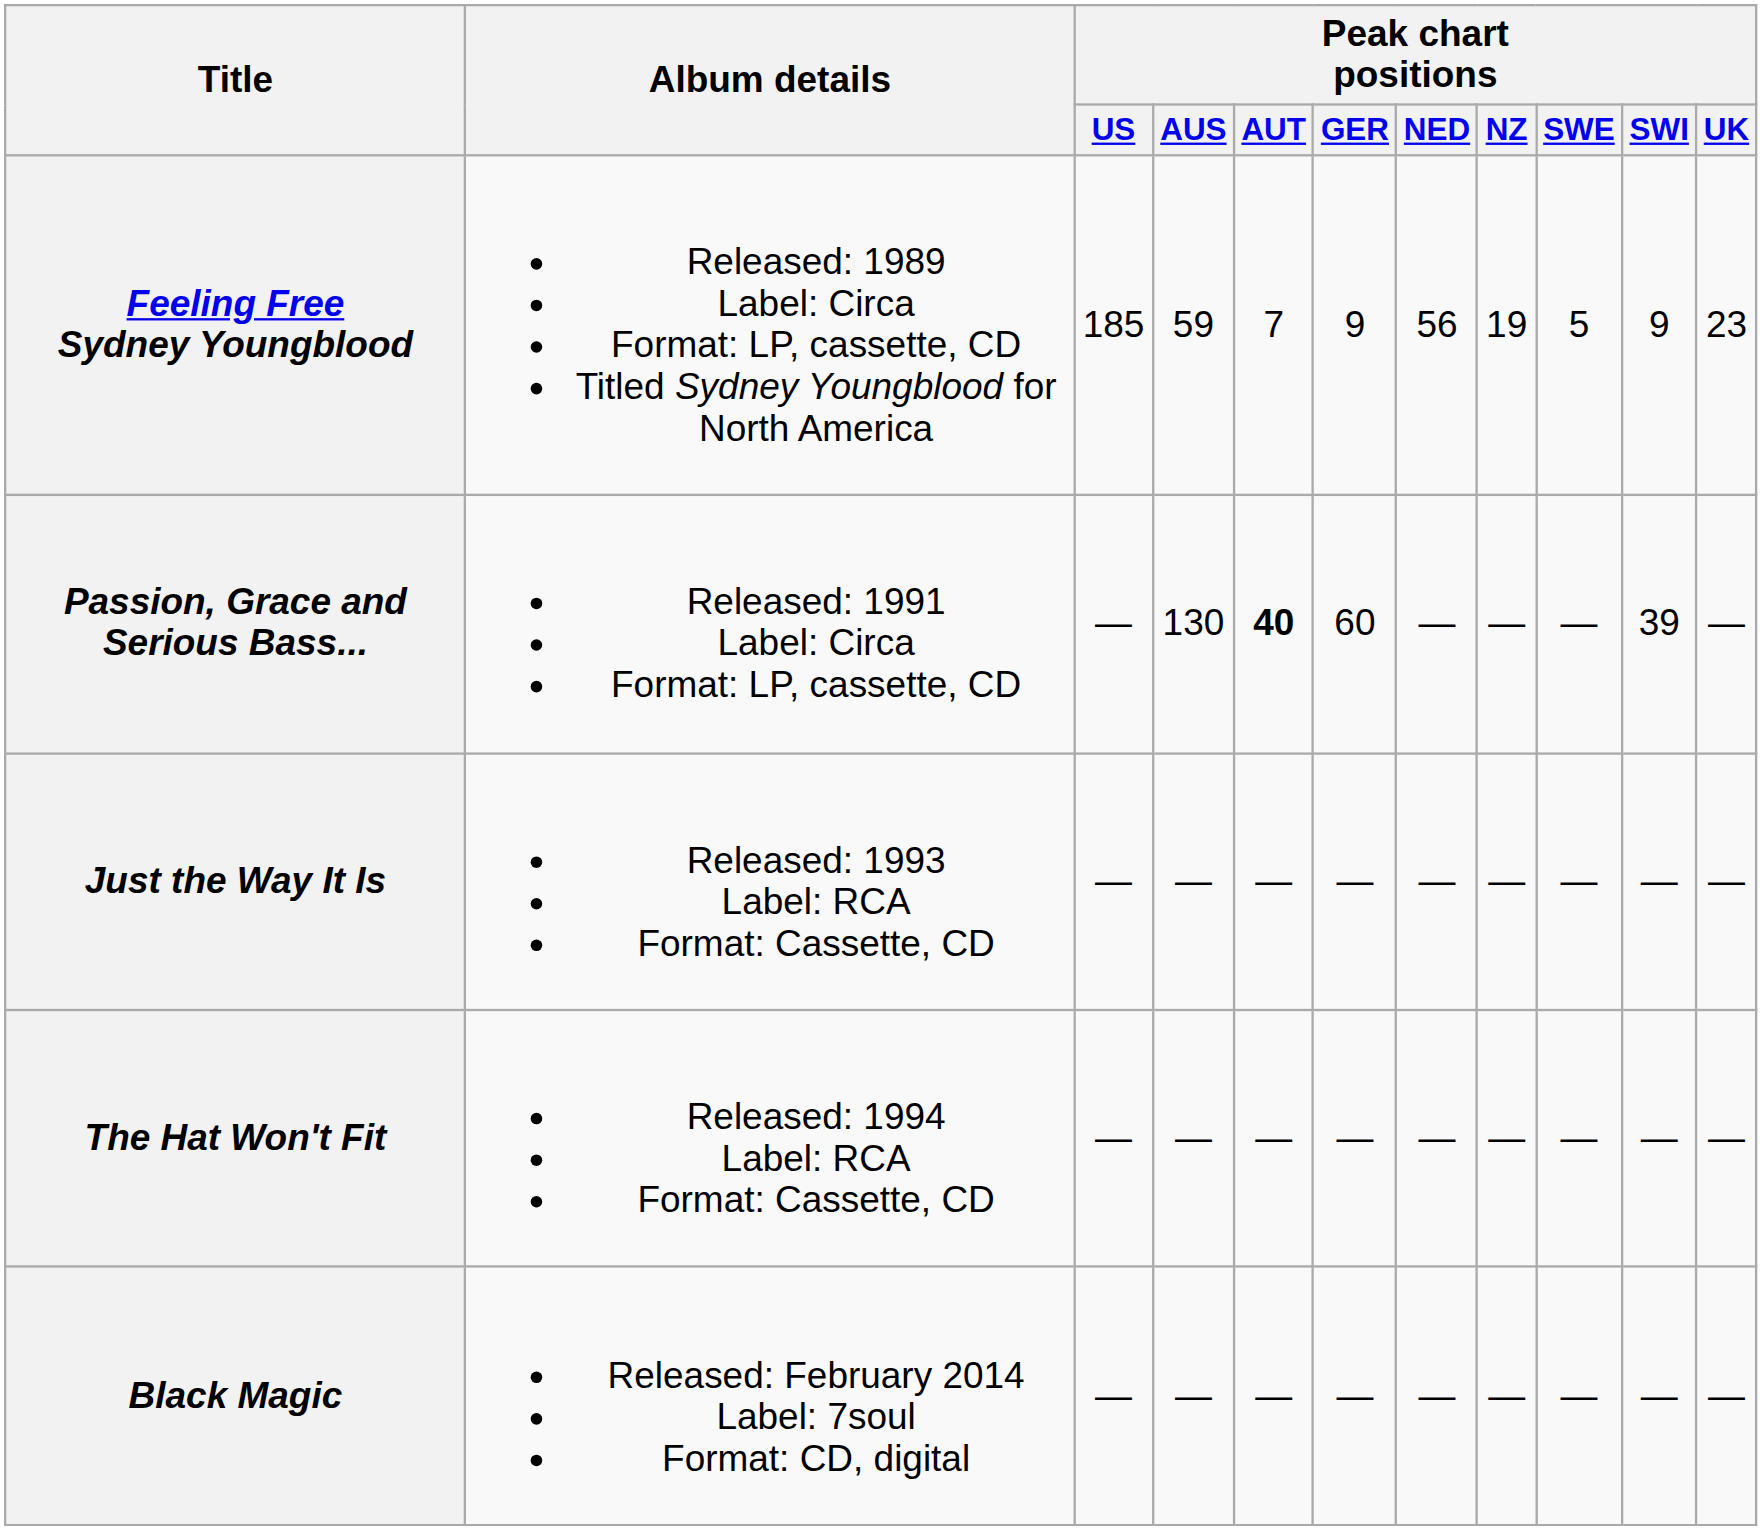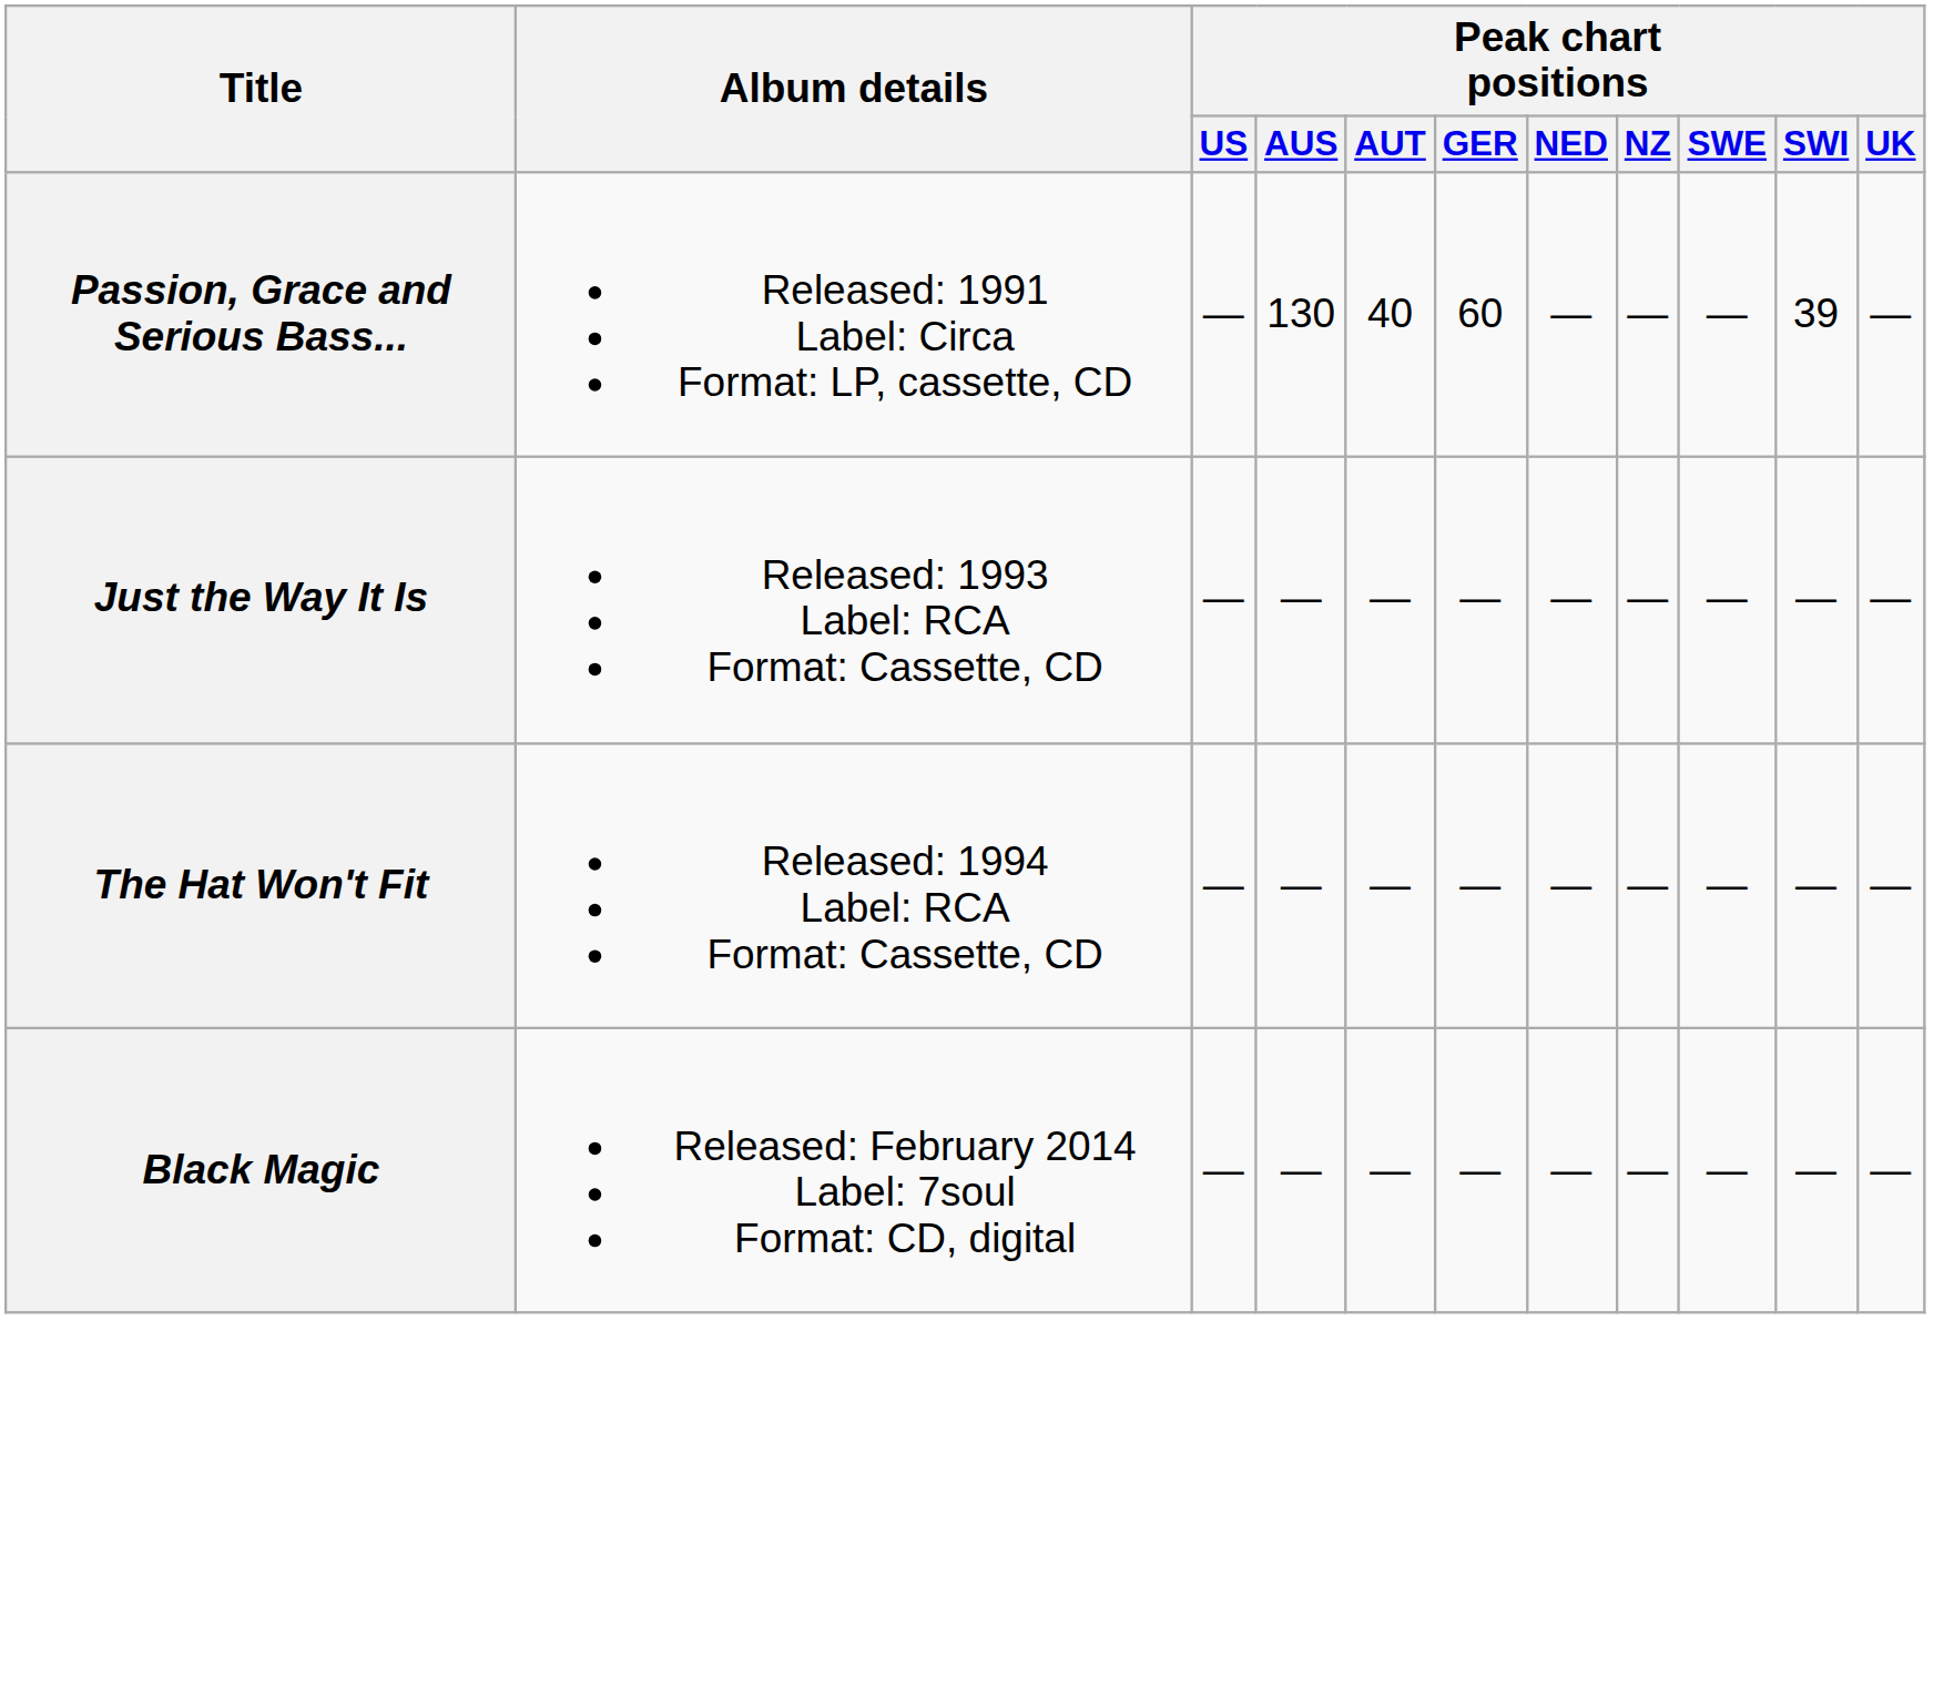- row: Feeling Free Sydney Youngblood | Released: 1989 Label: Circa Format: LP, cassette, CD Titled Sydney Youngblood for North America | 185 | 59 | 7 | 9 | 56 | 19 | 5 | 9 | 23
Passion, Grace and Serious Bass... | Peak chart positions / AUT: bold -> normal
